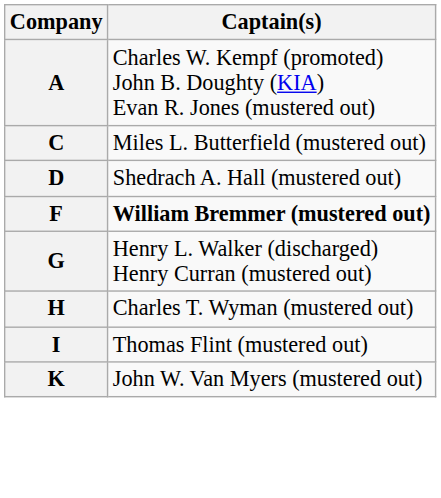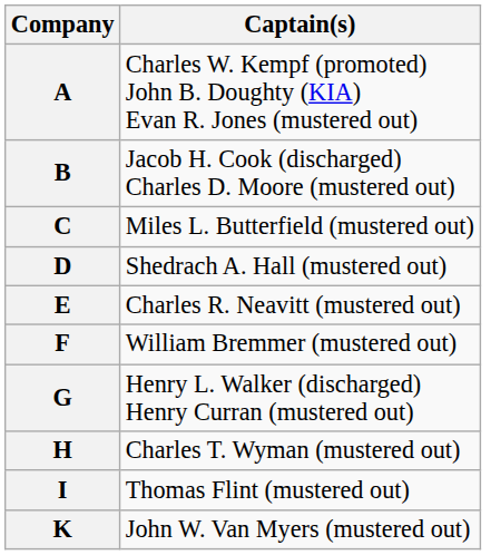+ row: B | Jacob H. Cook (discharged) Charles D. Moore (mustered out)
+ row: E | Charles R. Neavitt (mustered out)
F | Captain(s): bold -> normal
